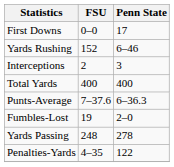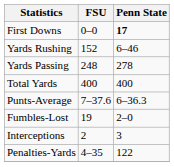First Downs | Penn State: normal -> bold
rows swapped: Yards Passing <-> Interceptions
